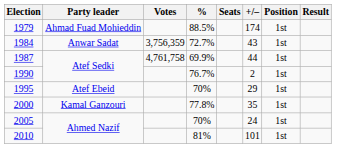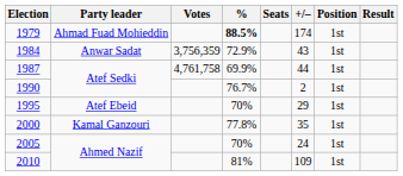1979 | %: normal -> bold
1984 | %: 72.7% -> 72.9%
2010 | +/–: 101 -> 109
